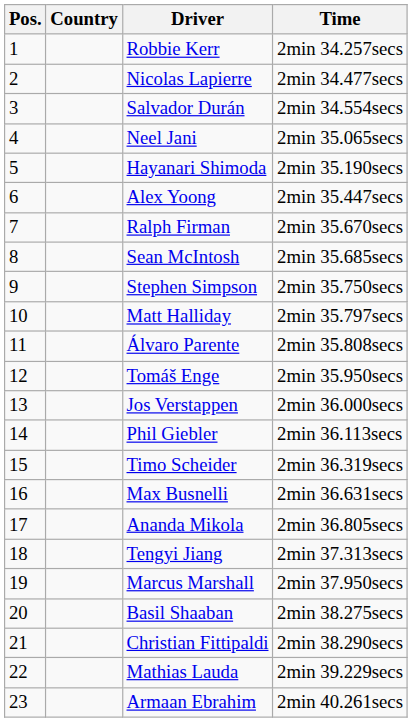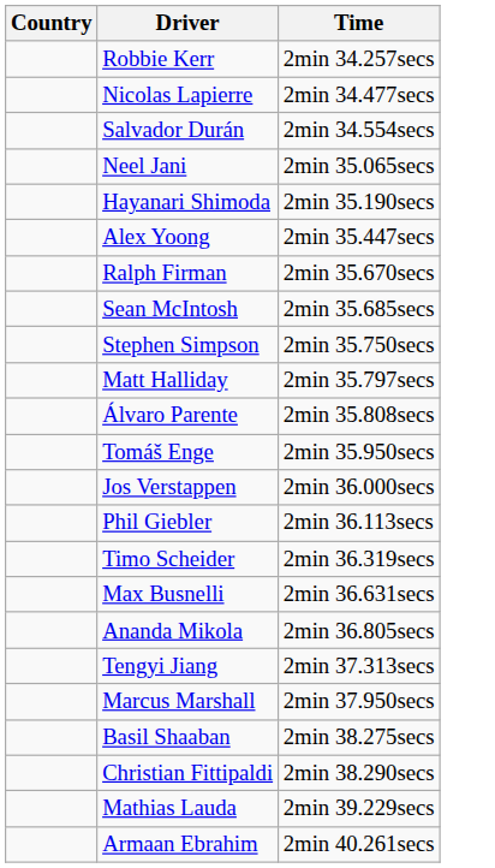- column: Pos. | 1 | 2 | 3 | 4 | 5 | 6 | 7 | 8 | 9 | 10 | 11 | 12 | 13 | 14 | 15 | 16 | 17 | 18 | 19 | 20 | 21 | 22 | 23
